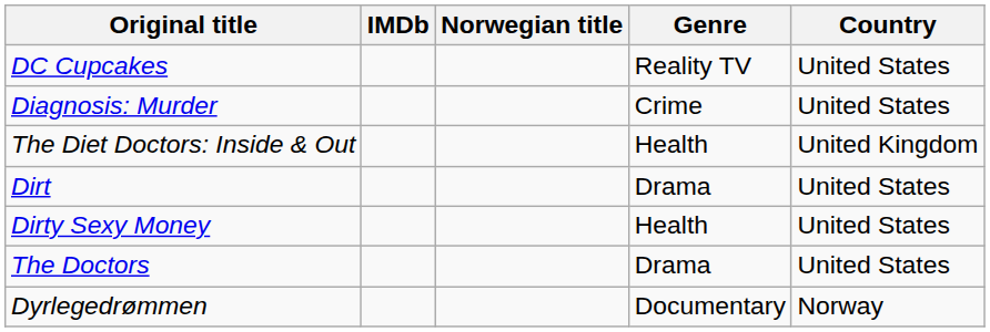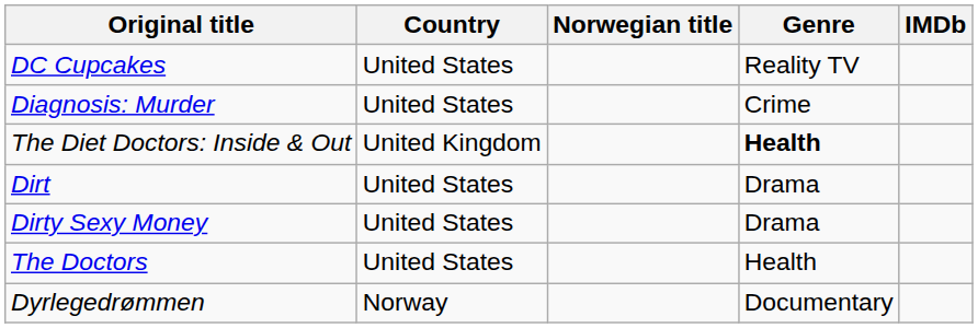columns swapped: Country <-> IMDb
The Diet Doctors: Inside & Out | Genre: normal -> bold
Dirty Sexy Money | Genre: Health -> Drama
The Doctors | Genre: Drama -> Health
